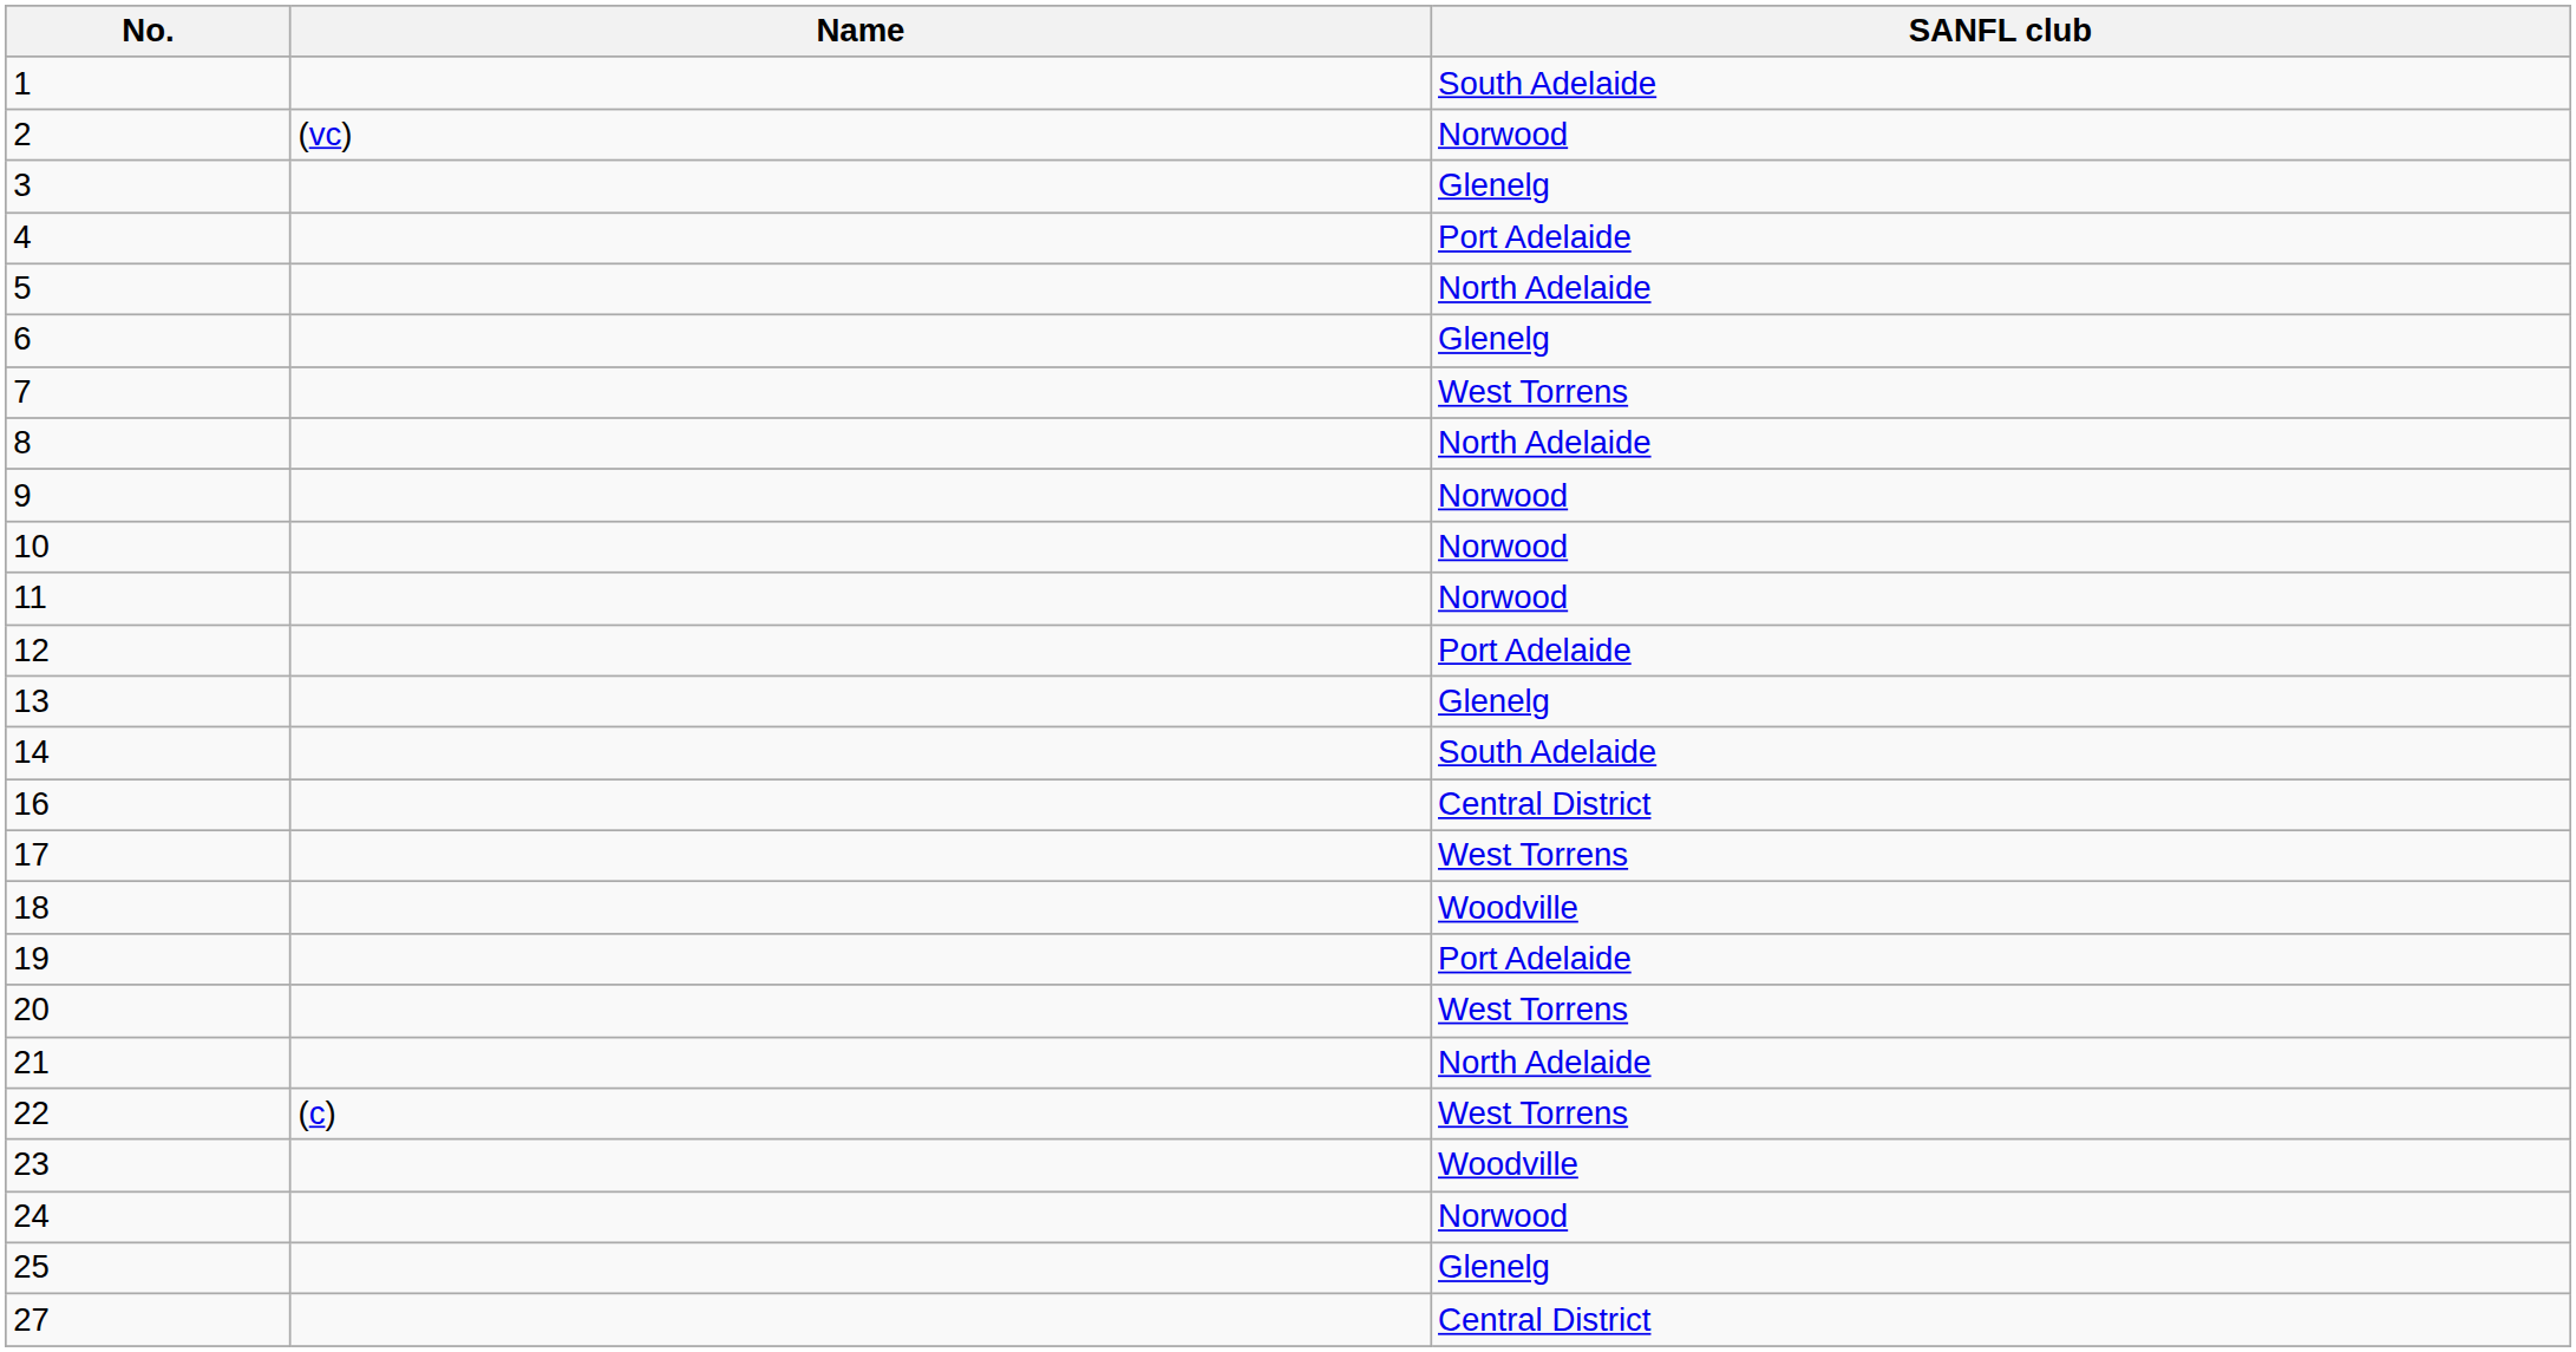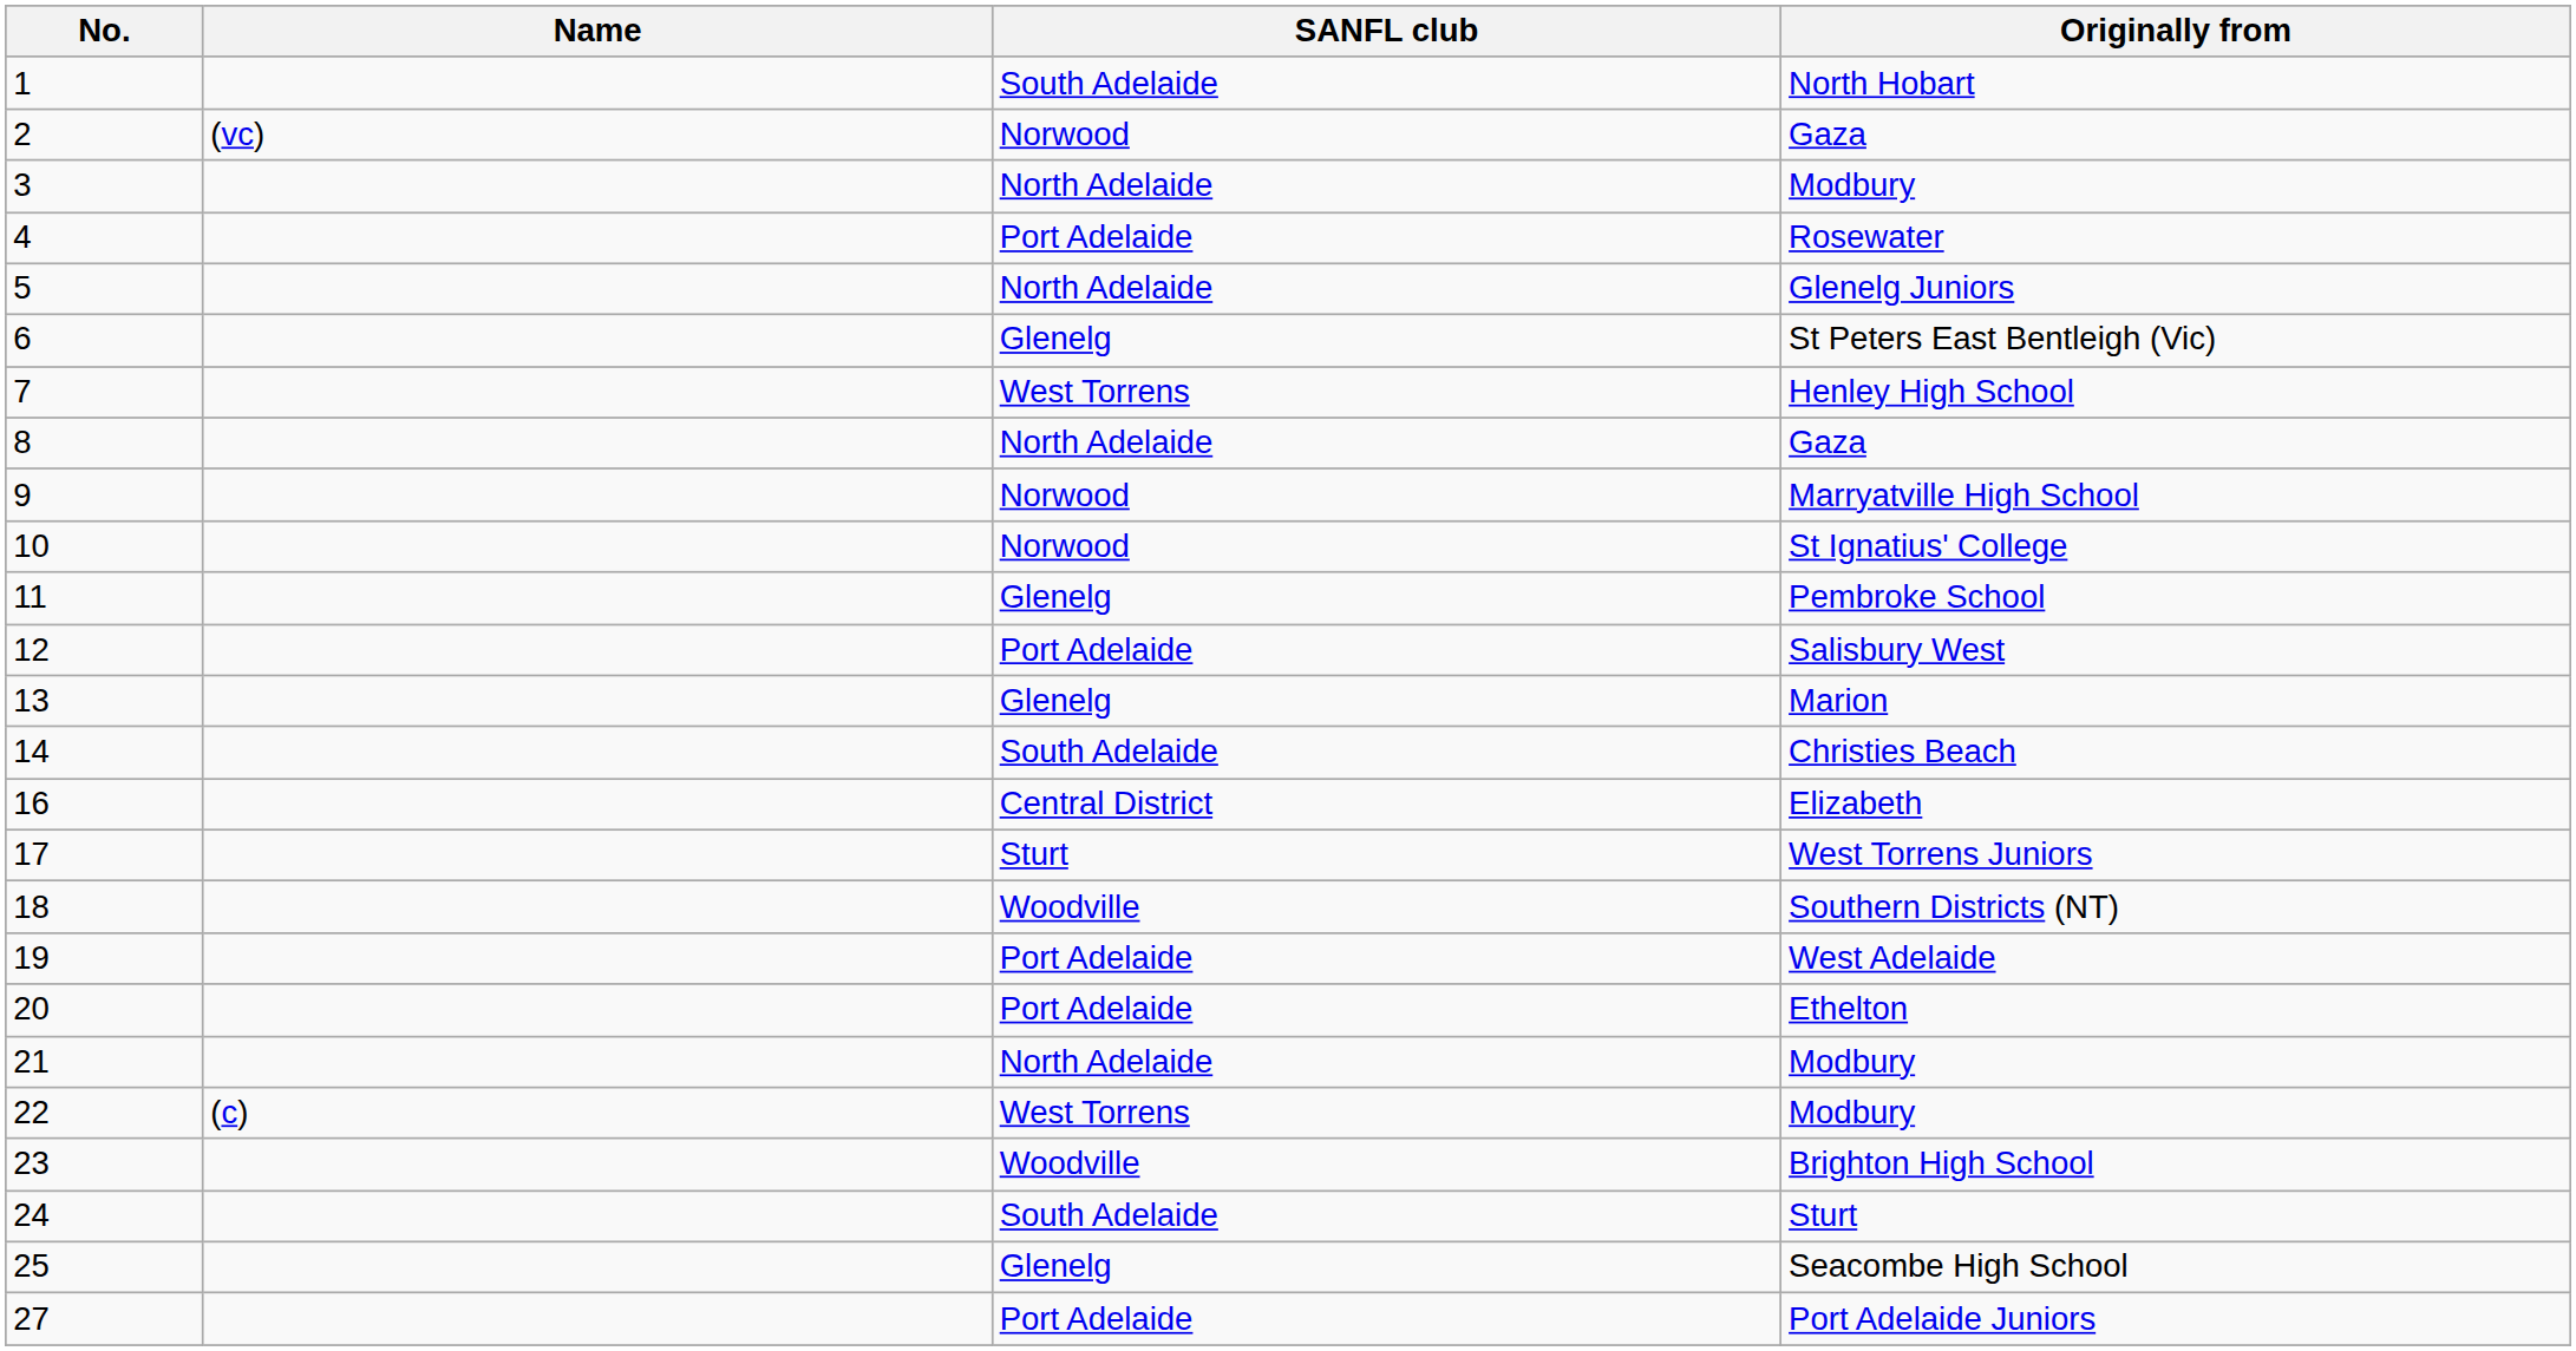+ column: Originally from | North Hobart | Gaza | Modbury | Rosewater | Glenelg Juniors | St Peters East Bentleigh (Vic) | Henley High School | Gaza | Marryatville High School | St Ignatius' College | Pembroke School | Salisbury West | Marion | Christies Beach | Elizabeth | West Torrens Juniors | Southern Districts (NT) | West Adelaide | Ethelton | Modbury | Modbury | Brighton High School | Sturt | Seacombe High School | Port Adelaide Juniors
3 | SANFL club: Glenelg -> North Adelaide
11 | SANFL club: Norwood -> Glenelg
17 | SANFL club: West Torrens -> Sturt
20 | SANFL club: West Torrens -> Port Adelaide
24 | SANFL club: Norwood -> South Adelaide
27 | SANFL club: Central District -> Port Adelaide
